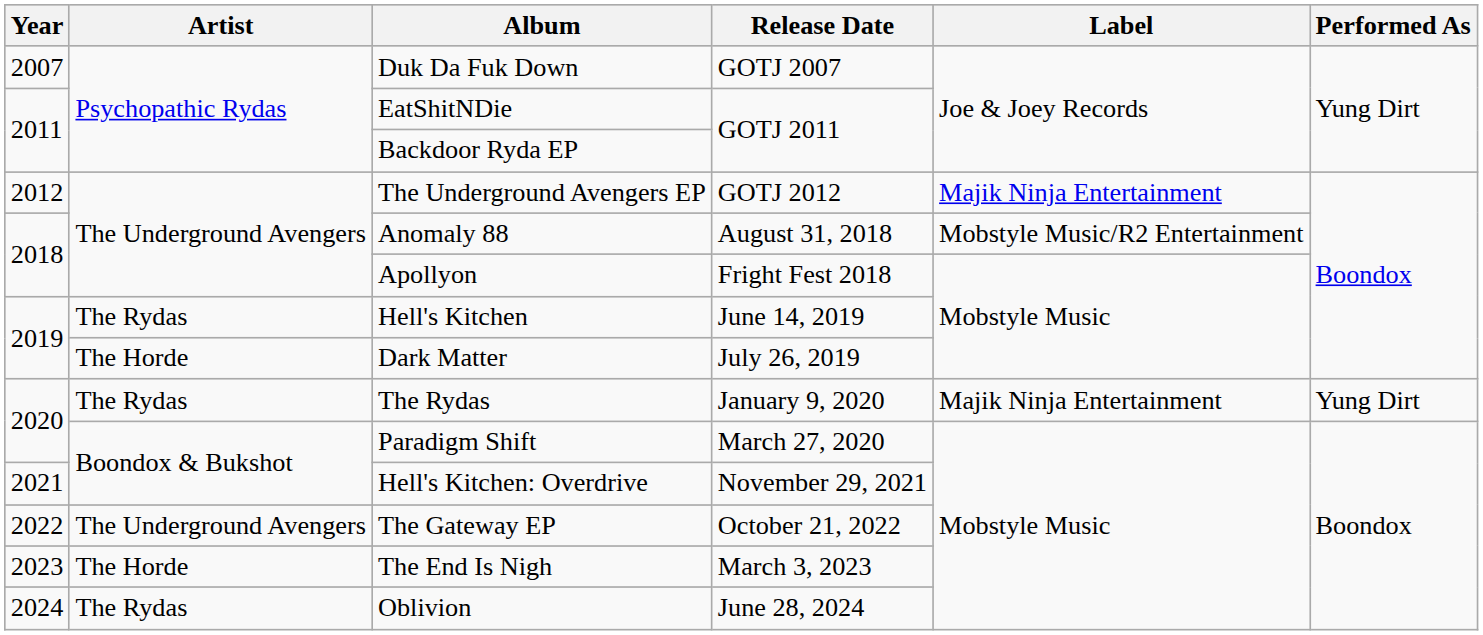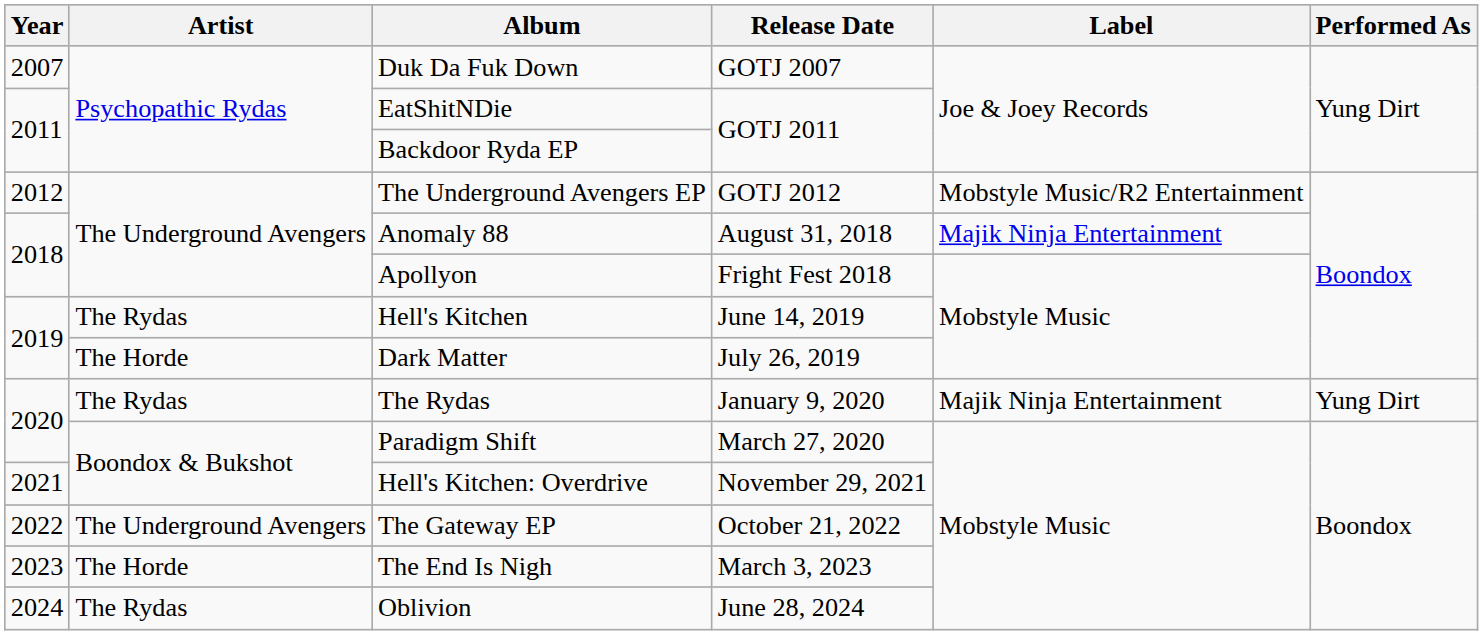The Underground Avengers EP | Label: Majik Ninja Entertainment -> Mobstyle Music/R2 Entertainment
Anomaly 88 | Label: Mobstyle Music/R2 Entertainment -> Majik Ninja Entertainment
